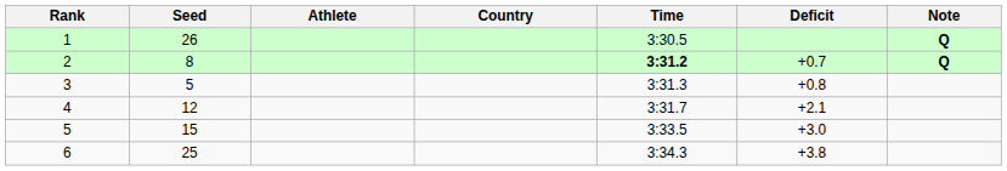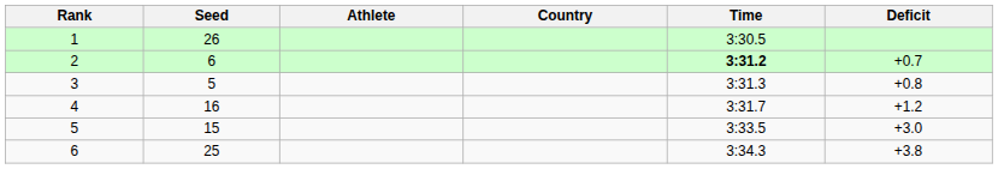- column: Note | Q | Q
2 | Seed: 8 -> 6
4 | Seed: 12 -> 16
4 | Deficit: +2.1 -> +1.2
